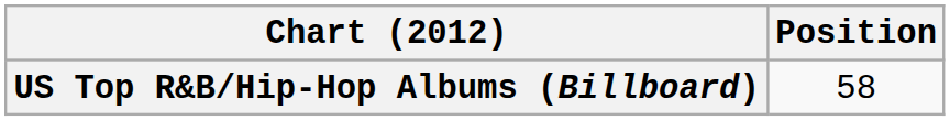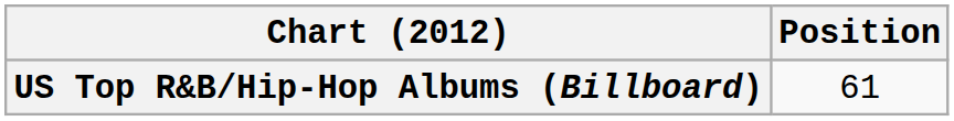US Top R&B/Hip-Hop Albums (Billboard) | Position: 58 -> 61
